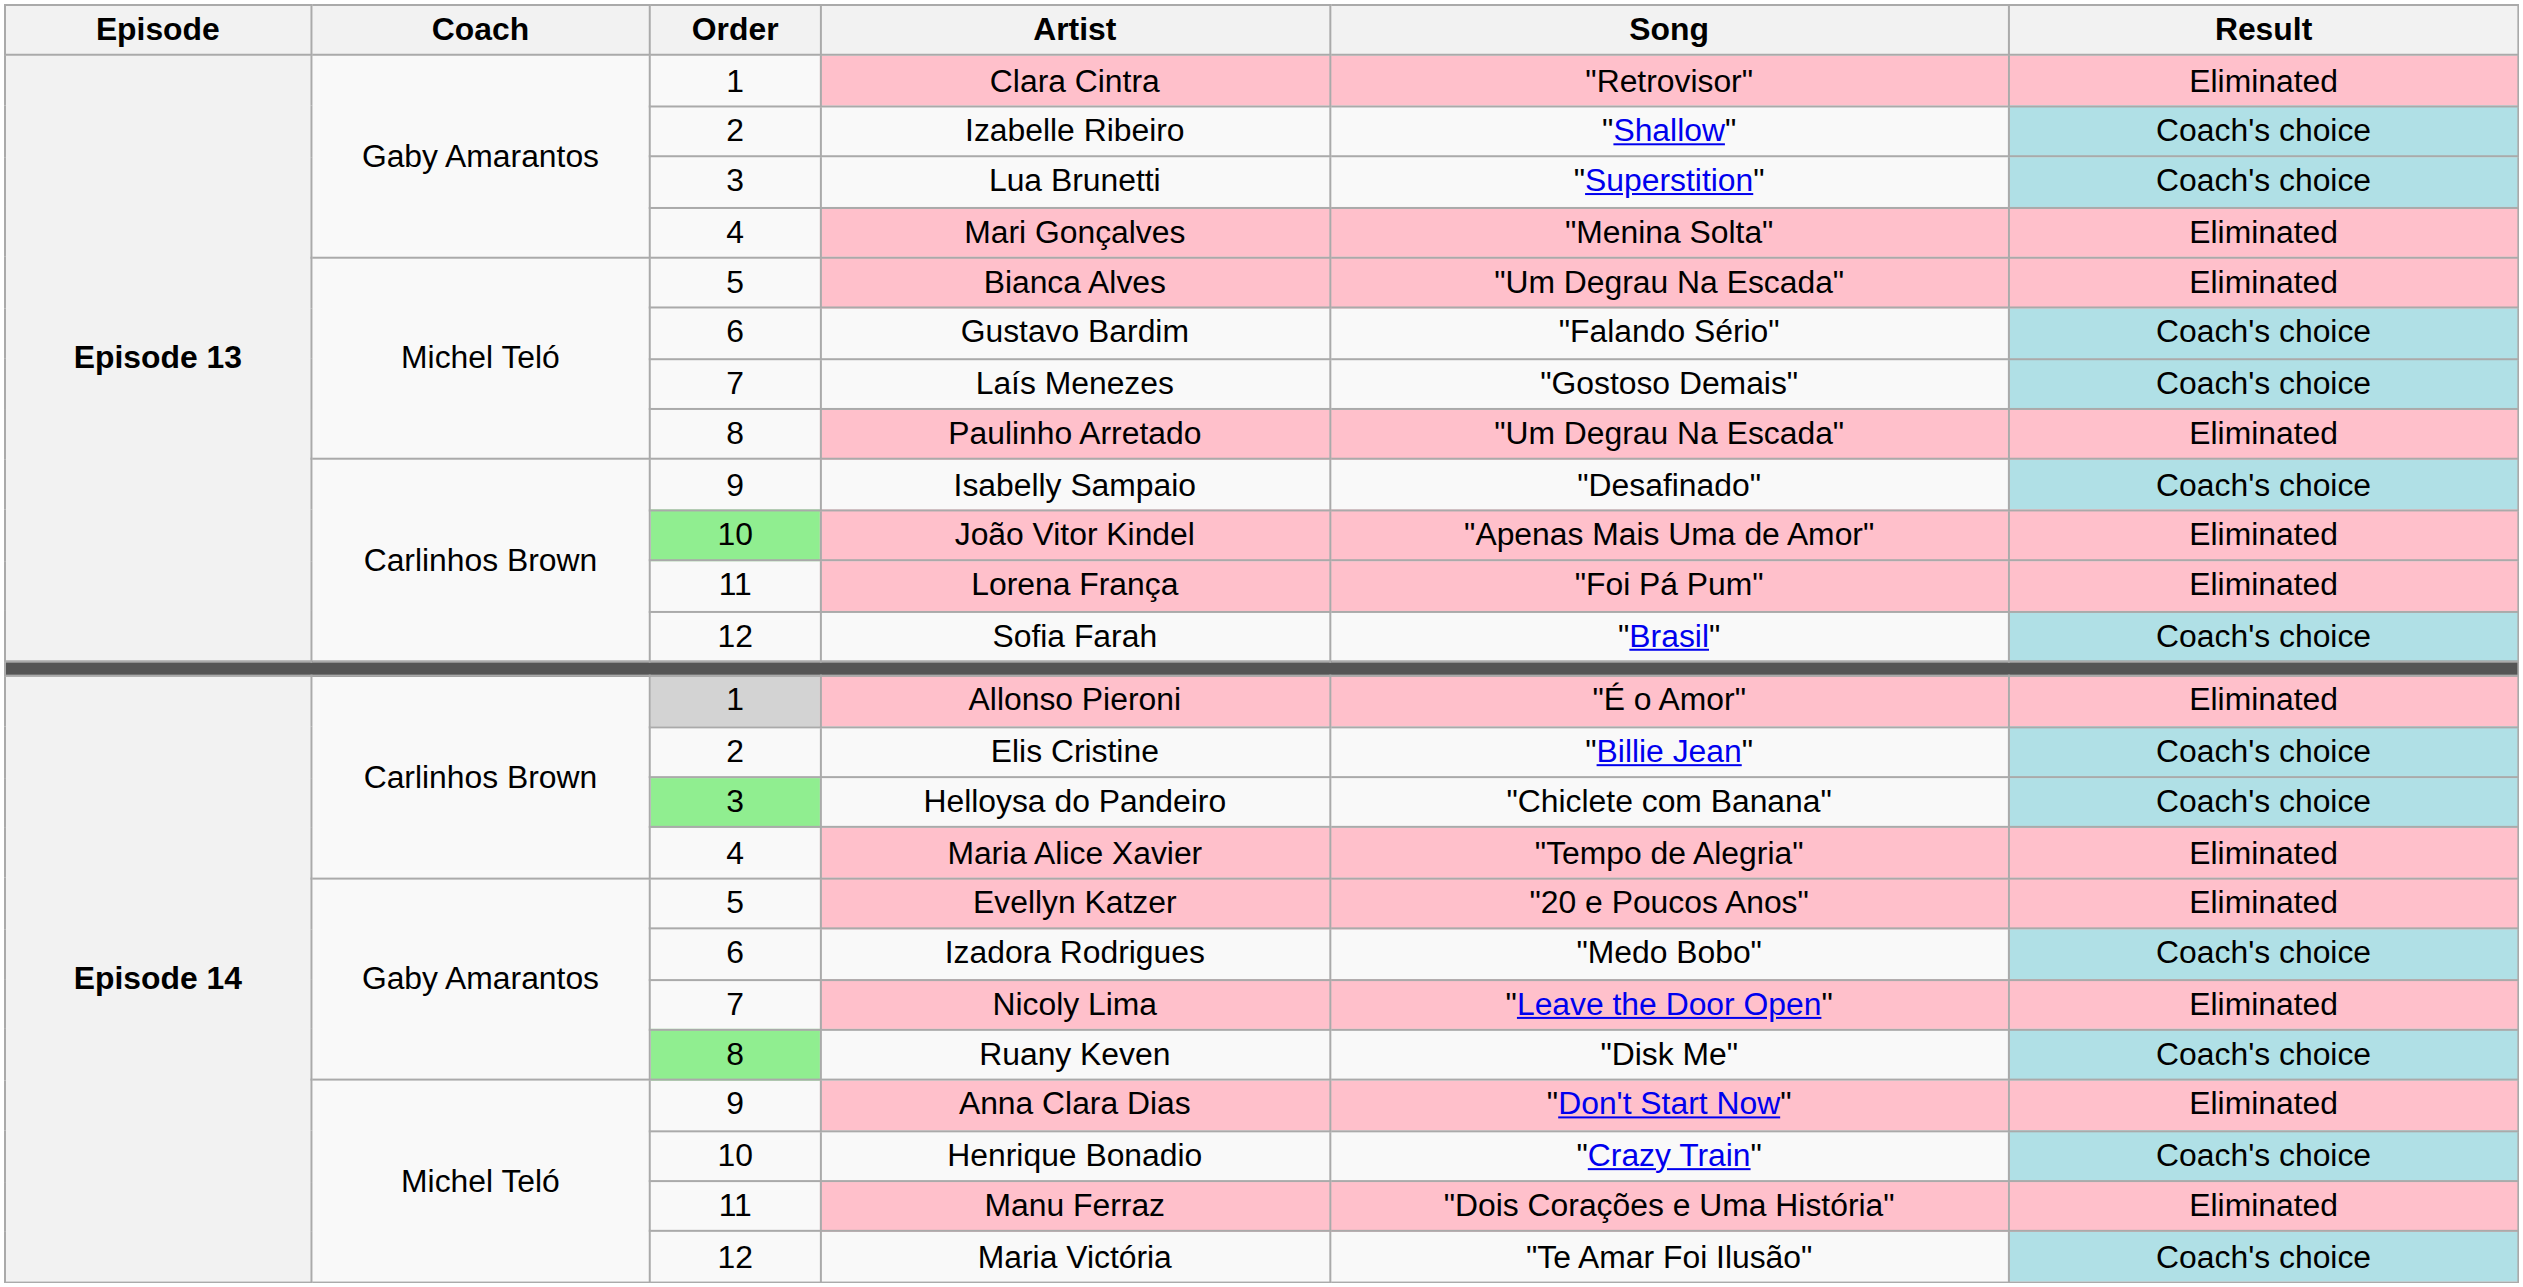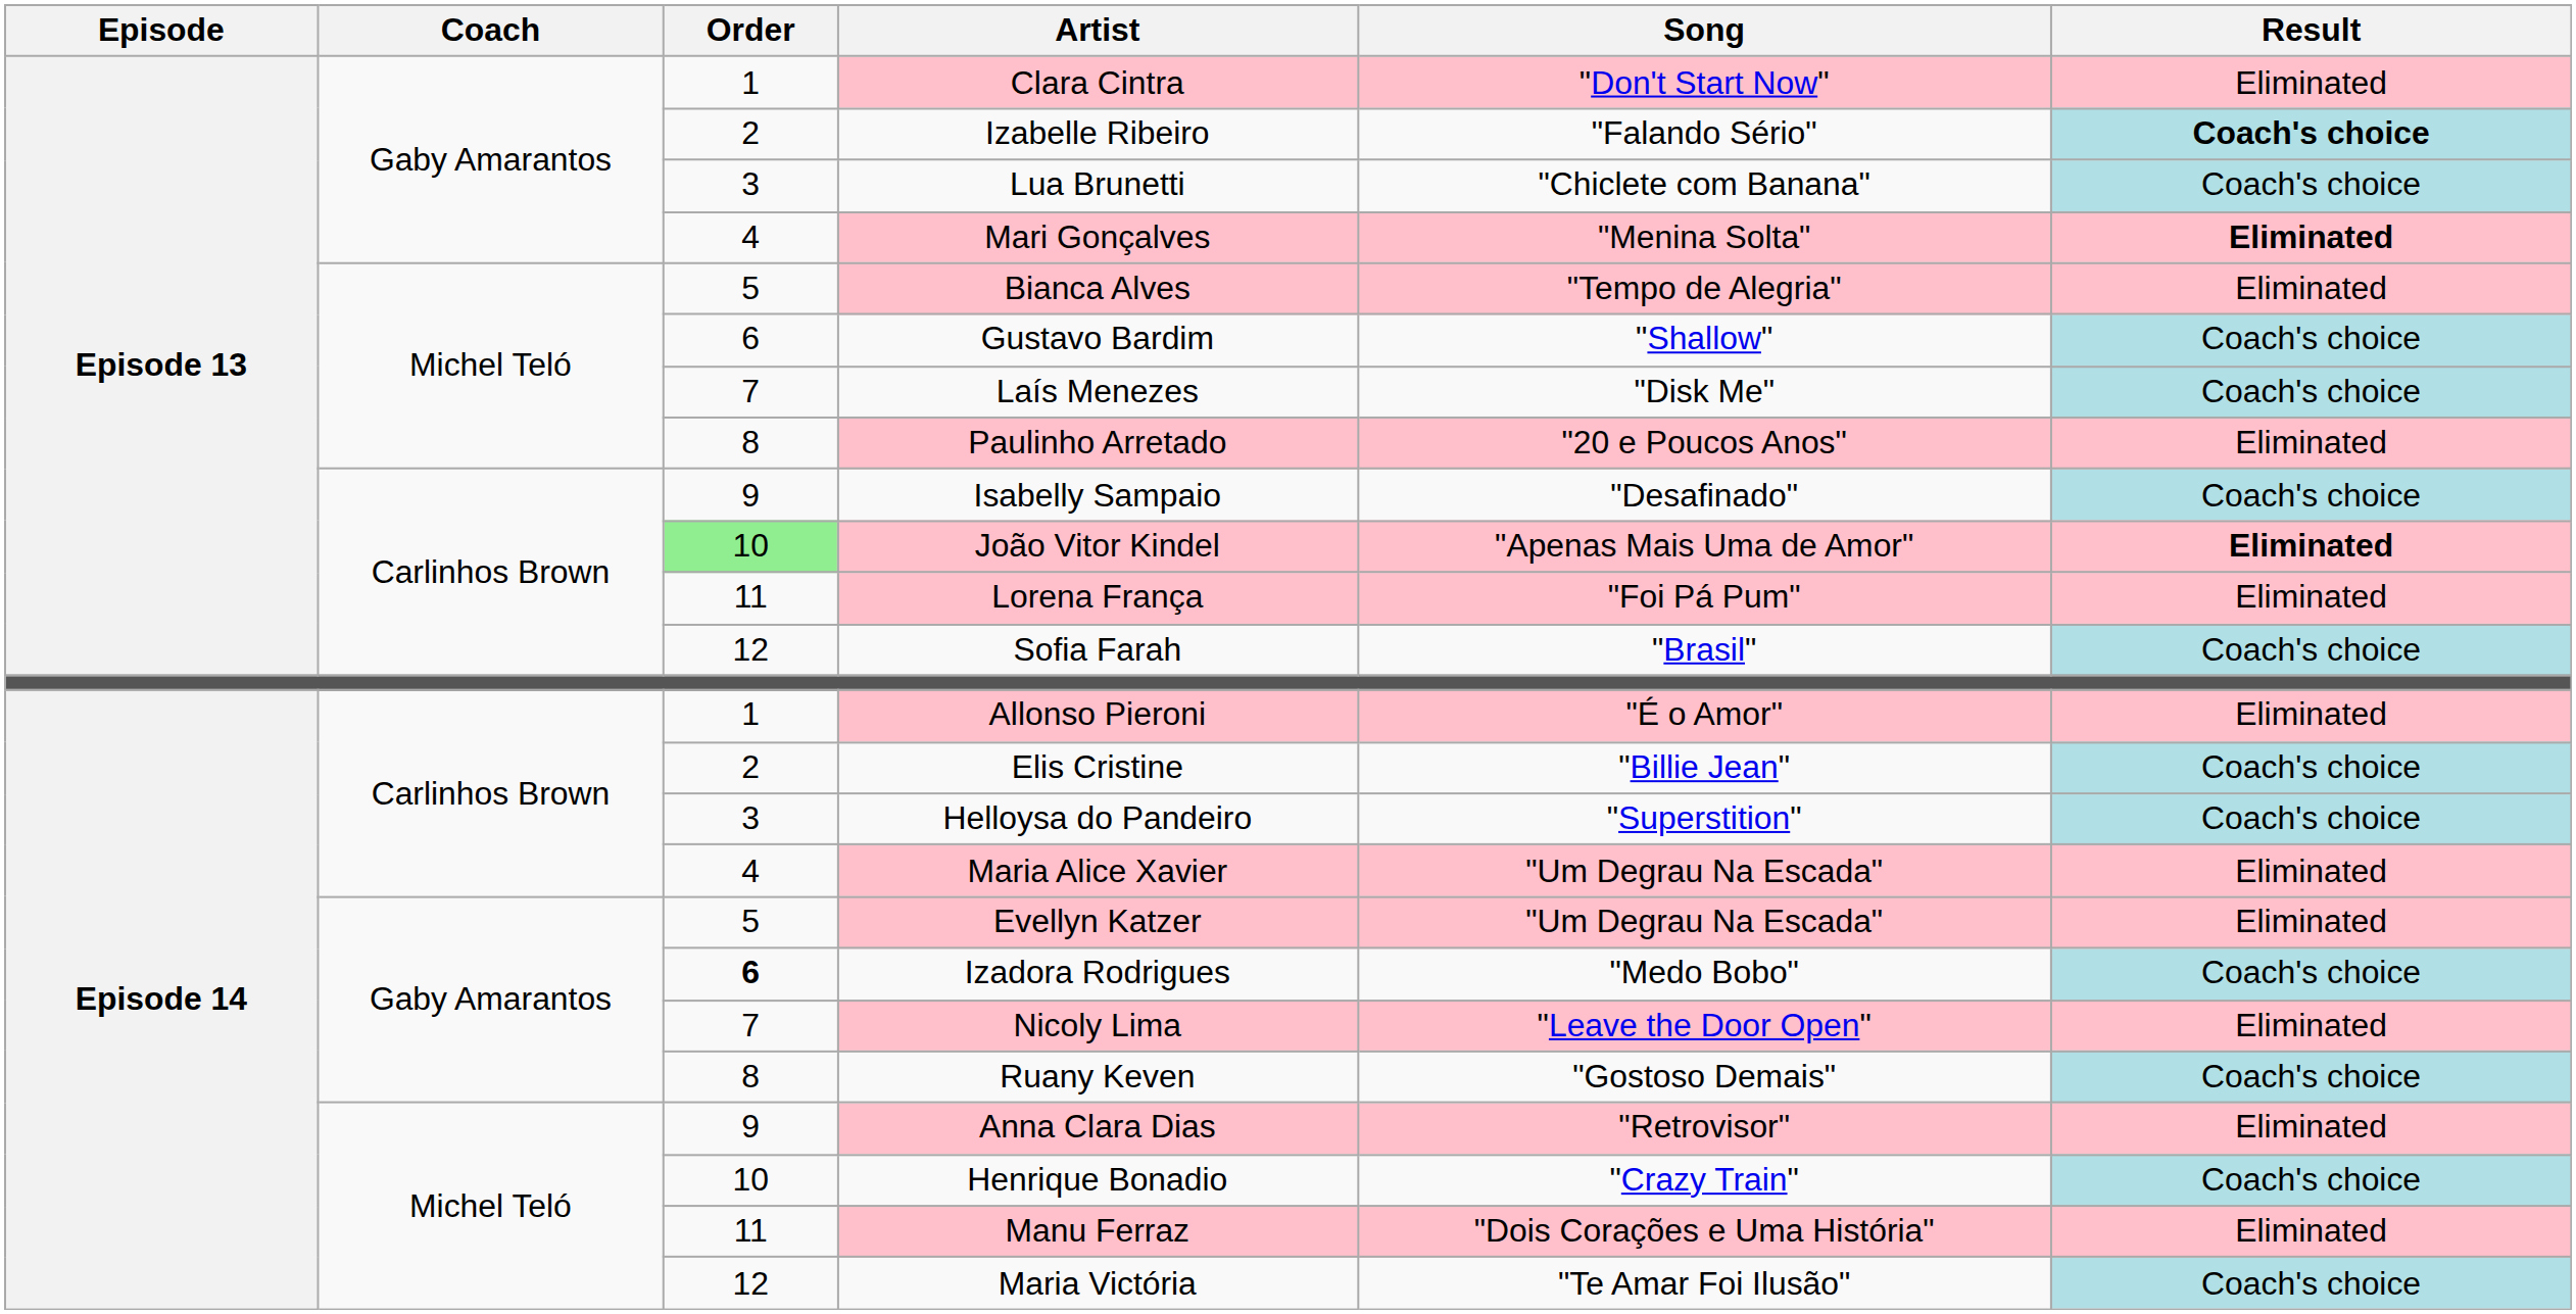Clara Cintra | Song: "Retrovisor" -> "Don't Start Now"
Izabelle Ribeiro | Song: "Shallow" -> "Falando Sério"
Izabelle Ribeiro | Result: normal -> bold
Lua Brunetti | Song: "Superstition" -> "Chiclete com Banana"
Mari Gonçalves | Result: normal -> bold
Bianca Alves | Song: "Um Degrau Na Escada" -> "Tempo de Alegria"
Gustavo Bardim | Song: "Falando Sério" -> "Shallow"
Laís Menezes | Song: "Gostoso Demais" -> "Disk Me"
Paulinho Arretado | Song: "Um Degrau Na Escada" -> "20 e Poucos Anos"
João Vitor Kindel | Result: normal -> bold
Allonso Pieroni | Order: lightgrey background -> no background
Helloysa do Pandeiro | Order: lightgreen background -> no background
Helloysa do Pandeiro | Song: "Chiclete com Banana" -> "Superstition"
Maria Alice Xavier | Song: "Tempo de Alegria" -> "Um Degrau Na Escada"
Evellyn Katzer | Song: "20 e Poucos Anos" -> "Um Degrau Na Escada"
Izadora Rodrigues | Order: normal -> bold
Ruany Keven | Order: lightgreen background -> no background
Ruany Keven | Song: "Disk Me" -> "Gostoso Demais"
Anna Clara Dias | Song: "Don't Start Now" -> "Retrovisor"
